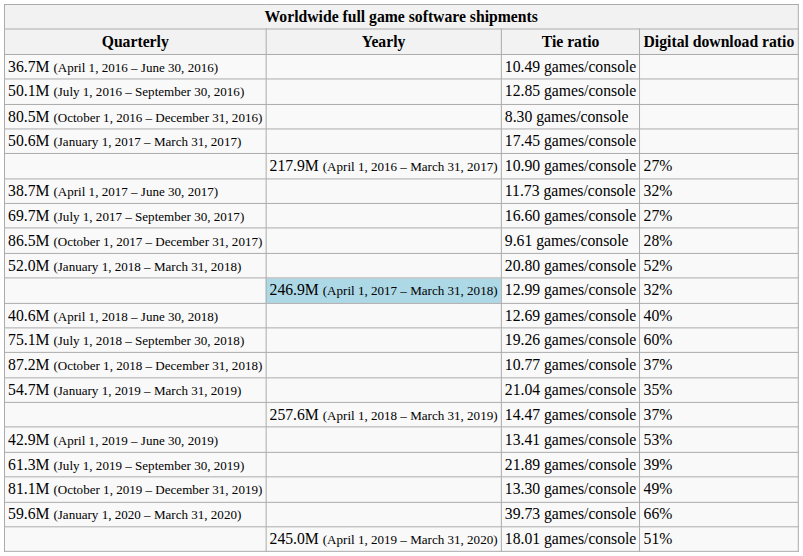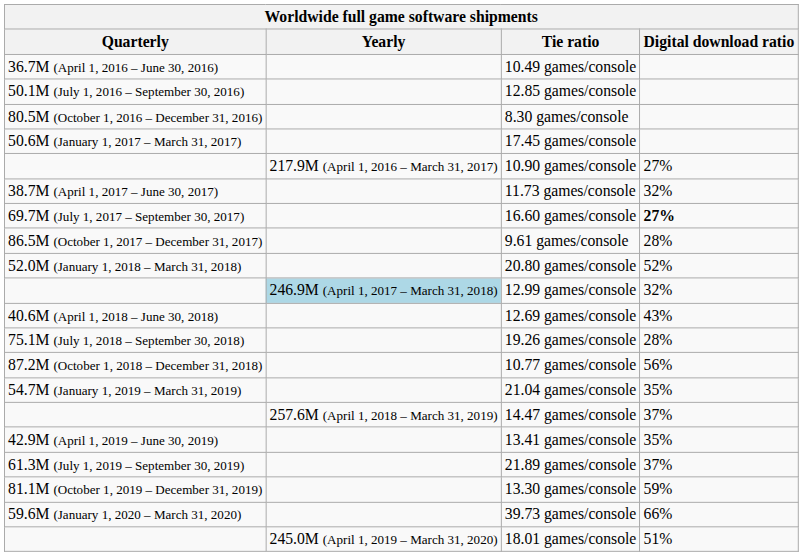16.60 games/console | Digital download ratio: normal -> bold
12.69 games/console | Digital download ratio: 40% -> 43%
19.26 games/console | Digital download ratio: 60% -> 28%
10.77 games/console | Digital download ratio: 37% -> 56%
13.41 games/console | Digital download ratio: 53% -> 35%
21.89 games/console | Digital download ratio: 39% -> 37%
13.30 games/console | Digital download ratio: 49% -> 59%
